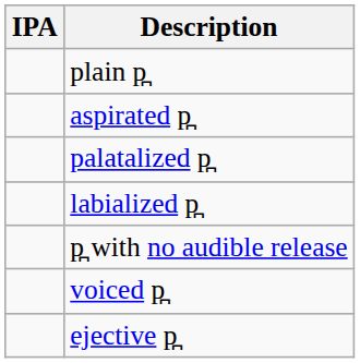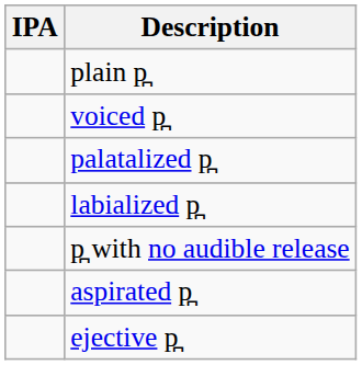rows swapped: aspirated p̪ <-> voiced p̪
